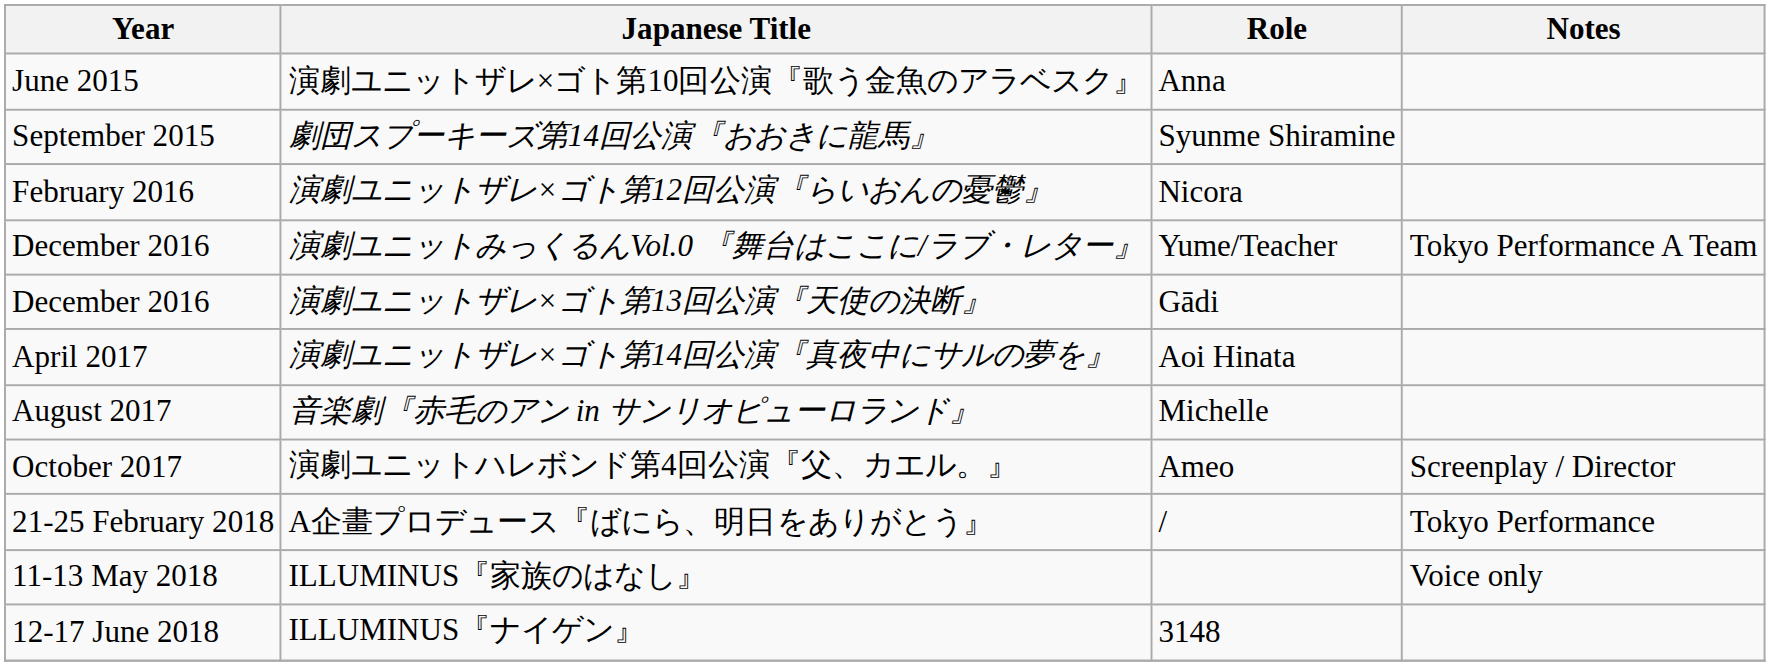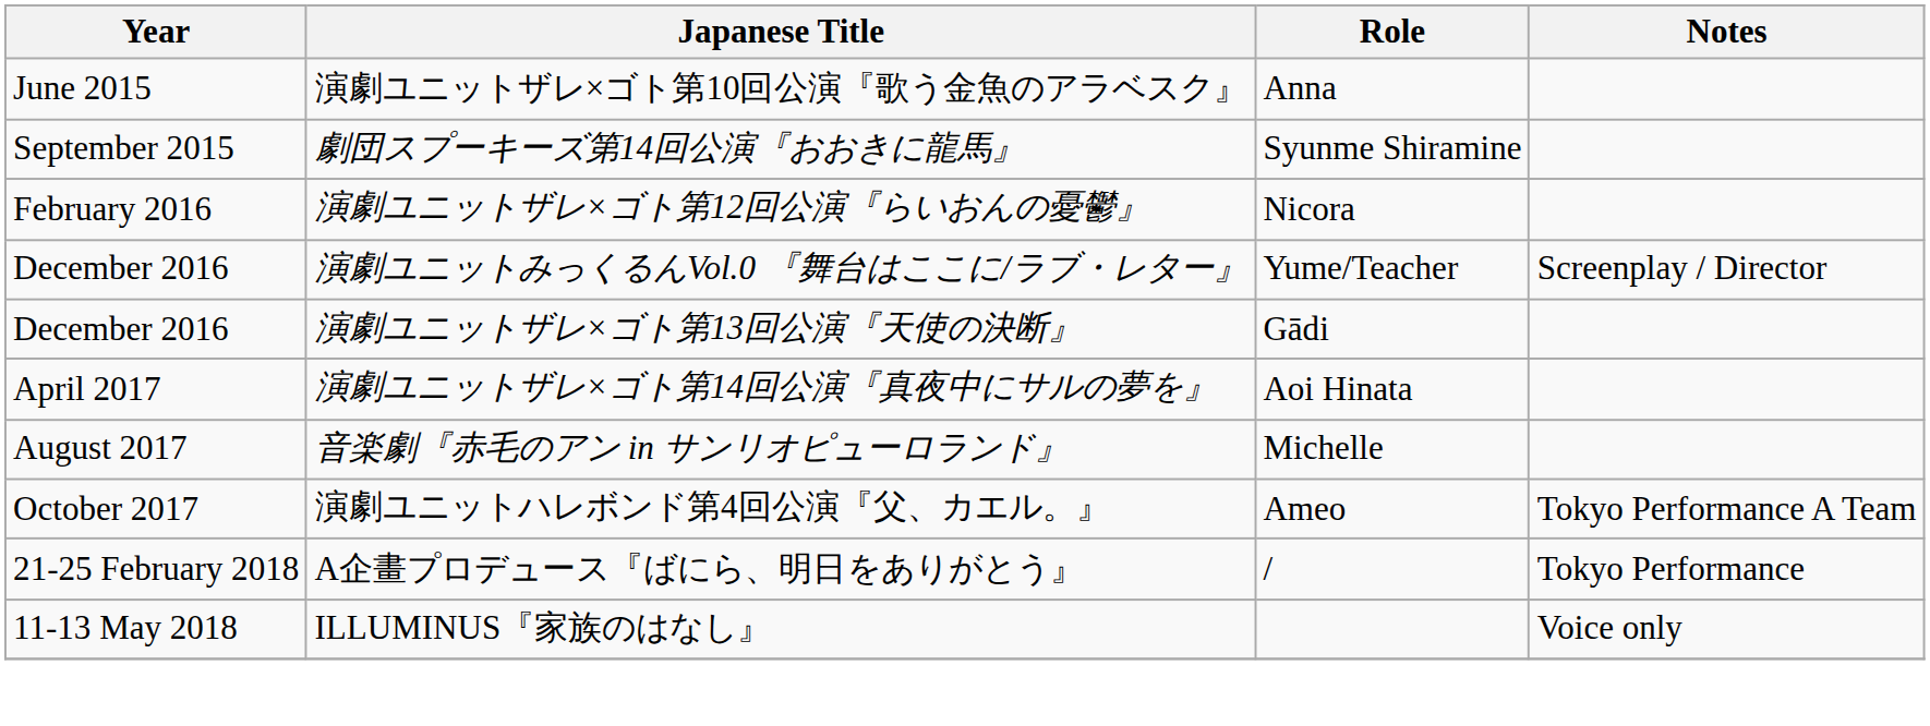演劇ユニットみっくるんVol.0 『舞台はここに/ラブ・レター』 | Notes: Tokyo Performance A Team -> Screenplay / Director
演劇ユニットハレボンド第4回公演『父、カエル。』 | Notes: Screenplay / Director -> Tokyo Performance A Team
- row: 12-17 June 2018 | ILLUMINUS『ナイゲン』 | 3148
